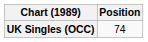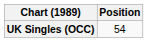UK Singles (OCC) | Position: 74 -> 54
